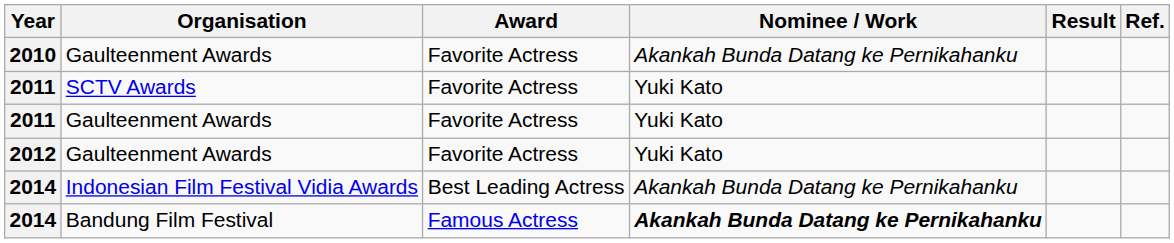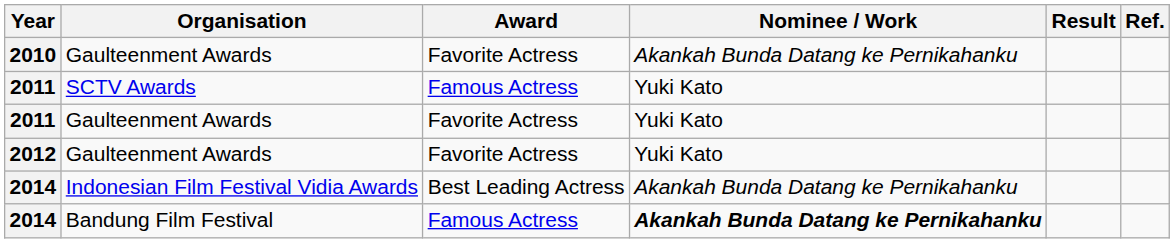2011 / SCTV Awards | Award: Favorite Actress -> Famous Actress
